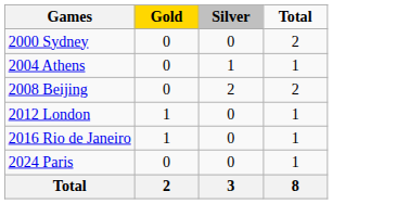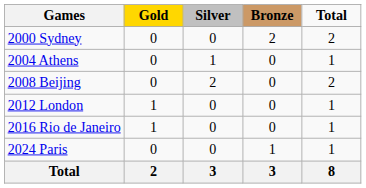+ column: Bronze | 2 | 0 | 0 | 0 | 0 | 1 | 3
